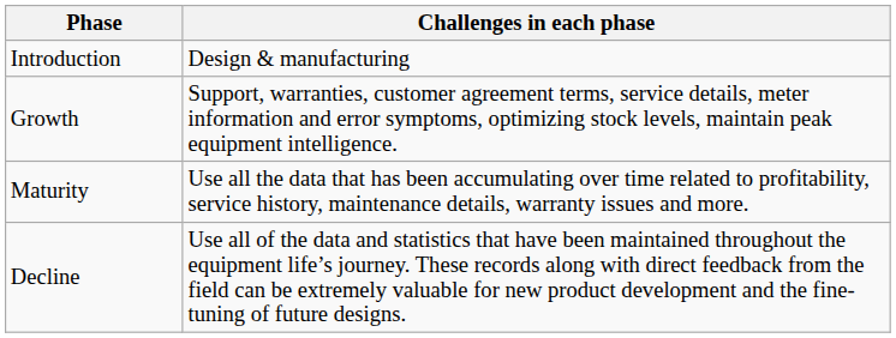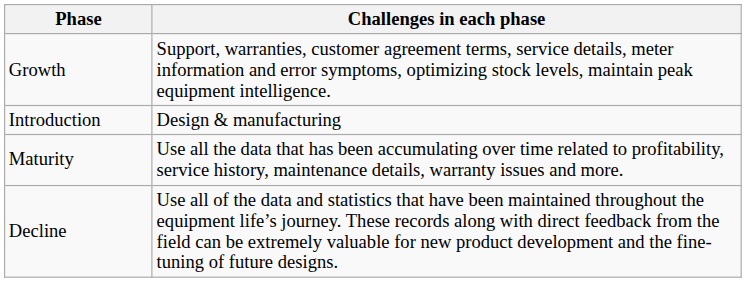rows swapped: Introduction <-> Growth
